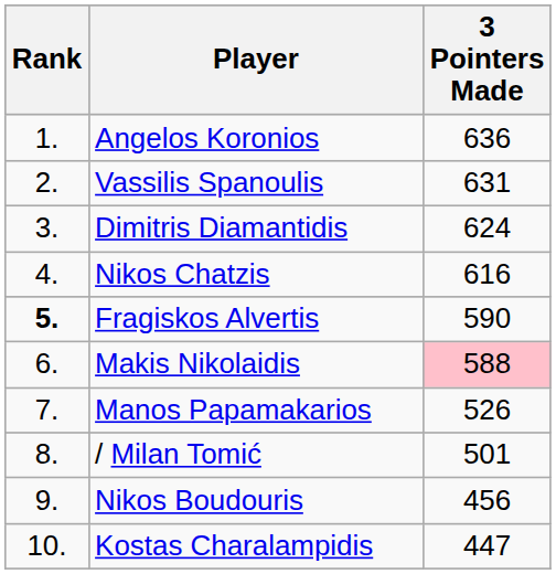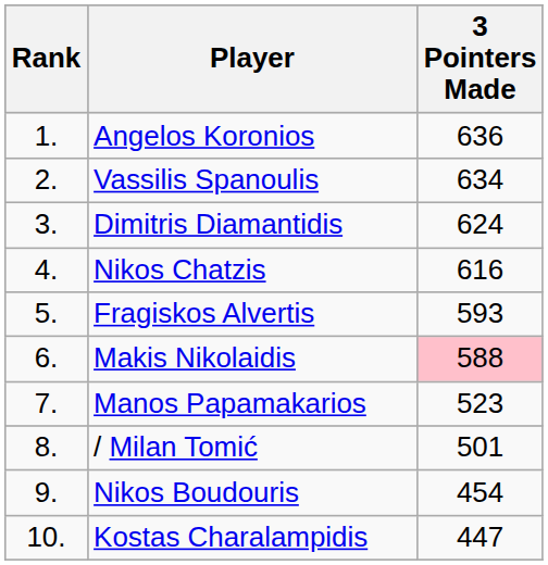Vassilis Spanoulis | 3 Pointers Made: 631 -> 634
Fragiskos Alvertis | Rank: bold -> normal
Fragiskos Alvertis | 3 Pointers Made: 590 -> 593
Manos Papamakarios | 3 Pointers Made: 526 -> 523
Nikos Boudouris | 3 Pointers Made: 456 -> 454
